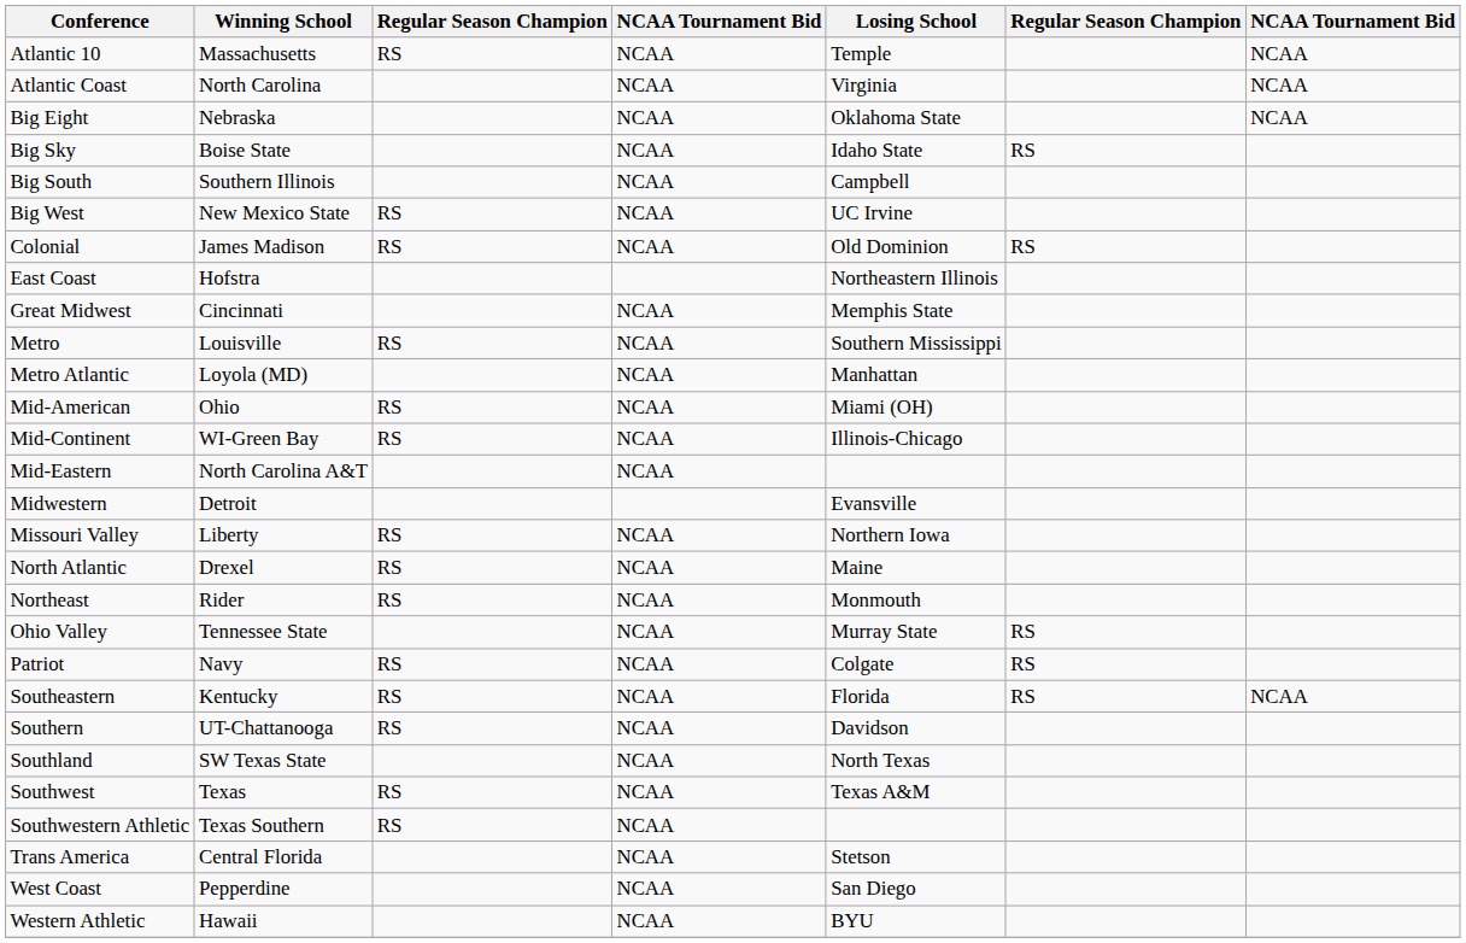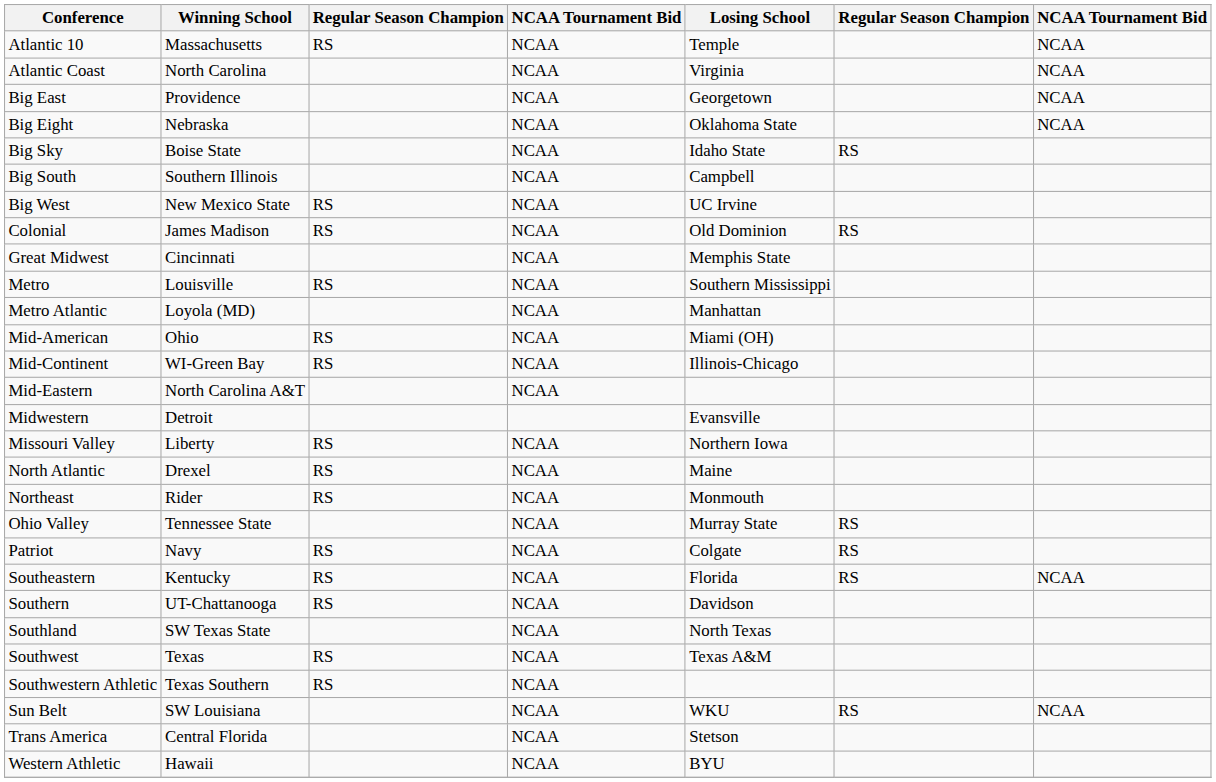+ row: Big East | Providence | NCAA | Georgetown | NCAA
- row: East Coast | Hofstra | Northeastern Illinois
+ row: Sun Belt | SW Louisiana | NCAA | WKU | RS | NCAA
- row: West Coast | Pepperdine | NCAA | San Diego
